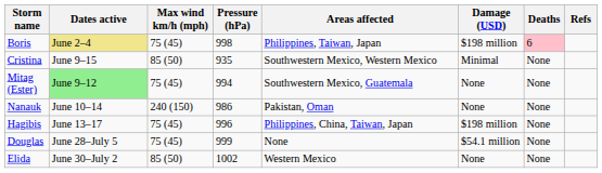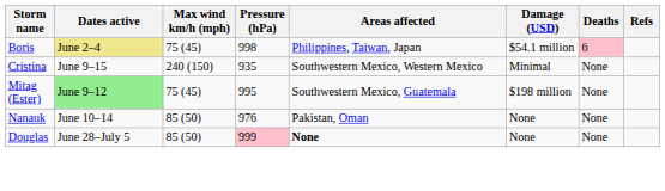Boris | Damage (USD): $198 million -> $54.1 million
Cristina | Max wind km/h (mph): 85 (50) -> 240 (150)
Mitag (Ester) | Pressure (hPa): 994 -> 995
Mitag (Ester) | Damage (USD): None -> $198 million
Nanauk | Max wind km/h (mph): 240 (150) -> 85 (50)
Nanauk | Pressure (hPa): 986 -> 976
- row: Hagibis | June 13–17 | 75 (45) | 996 | Philippines, China, Taiwan, Japan | $198 million | None
Douglas | Max wind km/h (mph): 75 (45) -> 85 (50)
Douglas | Pressure (hPa): no background -> pink background
Douglas | Areas affected: normal -> bold
Douglas | Damage (USD): $54.1 million -> None
- row: Elida | June 30–July 2 | 85 (50) | 1002 | Western Mexico | None | None
